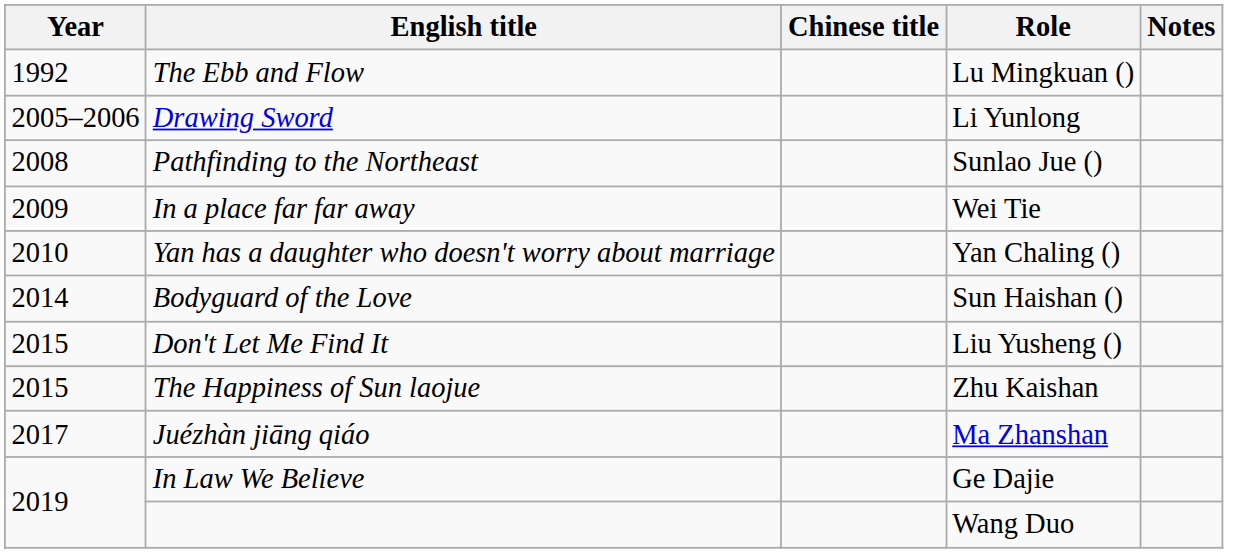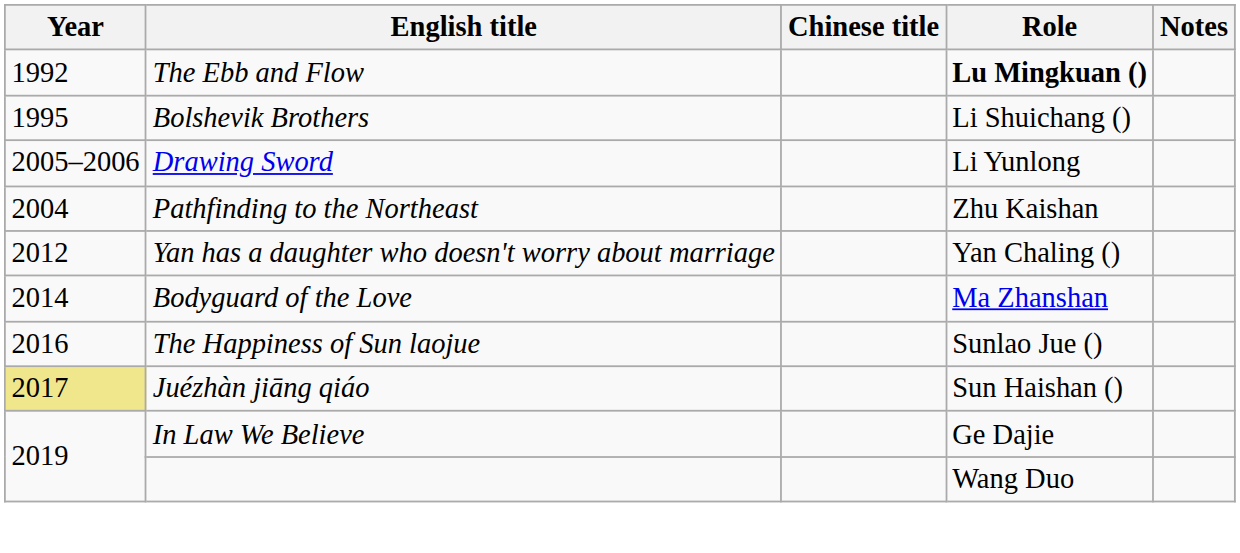The Ebb and Flow | Role: normal -> bold
+ row: 1995 | Bolshevik Brothers | Li Shuichang ()
Pathfinding to the Northeast | Year: 2008 -> 2004
Pathfinding to the Northeast | Role: Sunlao Jue () -> Zhu Kaishan
- row: 2009 | In a place far far away | Wei Tie
Yan has a daughter who doesn't worry about marriage | Year: 2010 -> 2012
Bodyguard of the Love | Role: Sun Haishan () -> Ma Zhanshan
- row: 2015 | Don't Let Me Find It | Liu Yusheng ()
The Happiness of Sun laojue | Year: 2015 -> 2016
The Happiness of Sun laojue | Role: Zhu Kaishan -> Sunlao Jue ()
Juézhàn jiāng qiáo | Year: no background -> khaki background
Juézhàn jiāng qiáo | Role: Ma Zhanshan -> Sun Haishan ()
